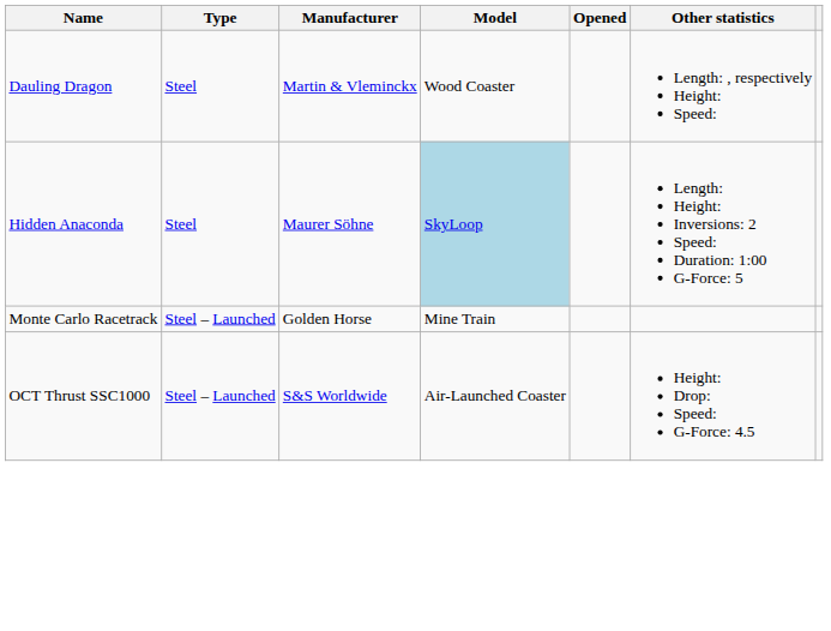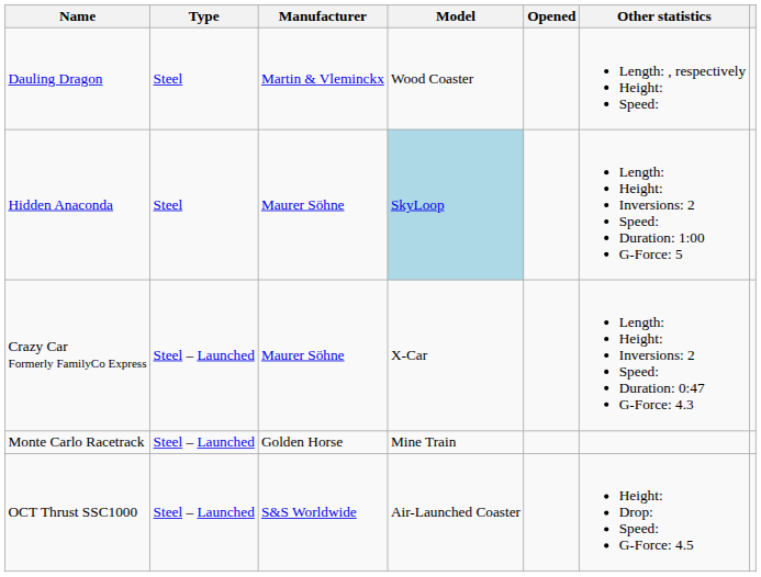+ row: Crazy Car Formerly FamilyCo Express | Steel – Launched | Maurer Söhne | X-Car | Length: Height: Inversions: 2 Speed: Duration: 0:47 G-Force: 4.3
